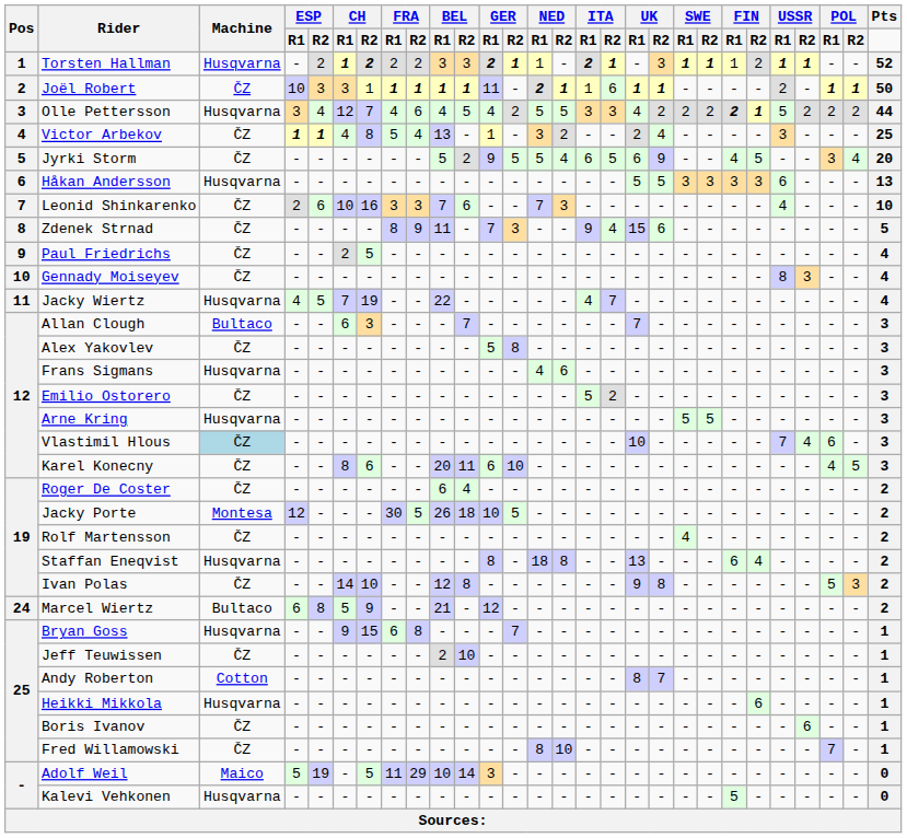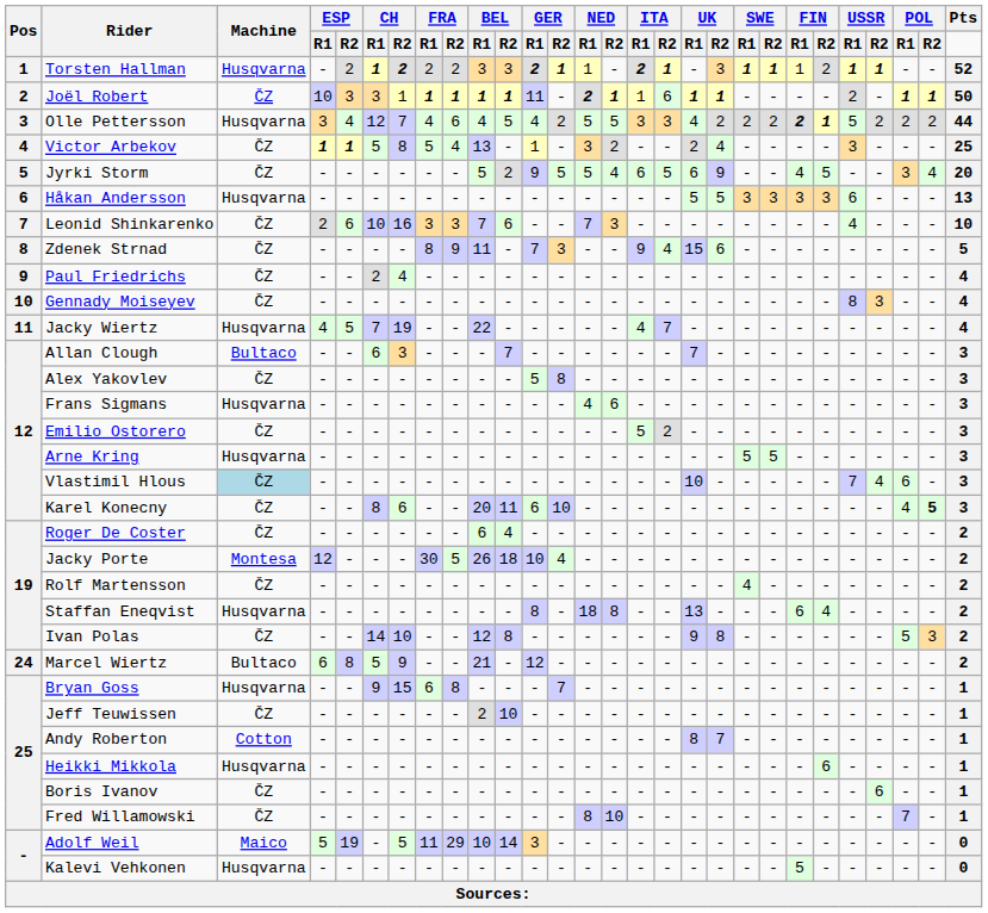Victor Arbekov | CH / R1: 4 -> 5
Paul Friedrichs | CH / R2: 5 -> 4
Karel Konecny | POL / R2: normal -> bold
Jacky Porte | GER / R2: 5 -> 4
